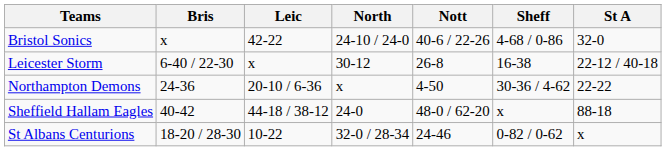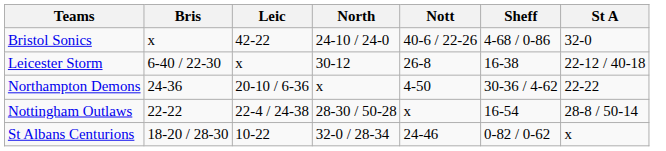+ row: Nottingham Outlaws | 22-22 | 22-4 / 24-38 | 28-30 / 50-28 | x | 16-54 | 28-8 / 50-14
- row: Sheffield Hallam Eagles | 40-42 | 44-18 / 38-12 | 24-0 | 48-0 / 62-20 | x | 88-18
